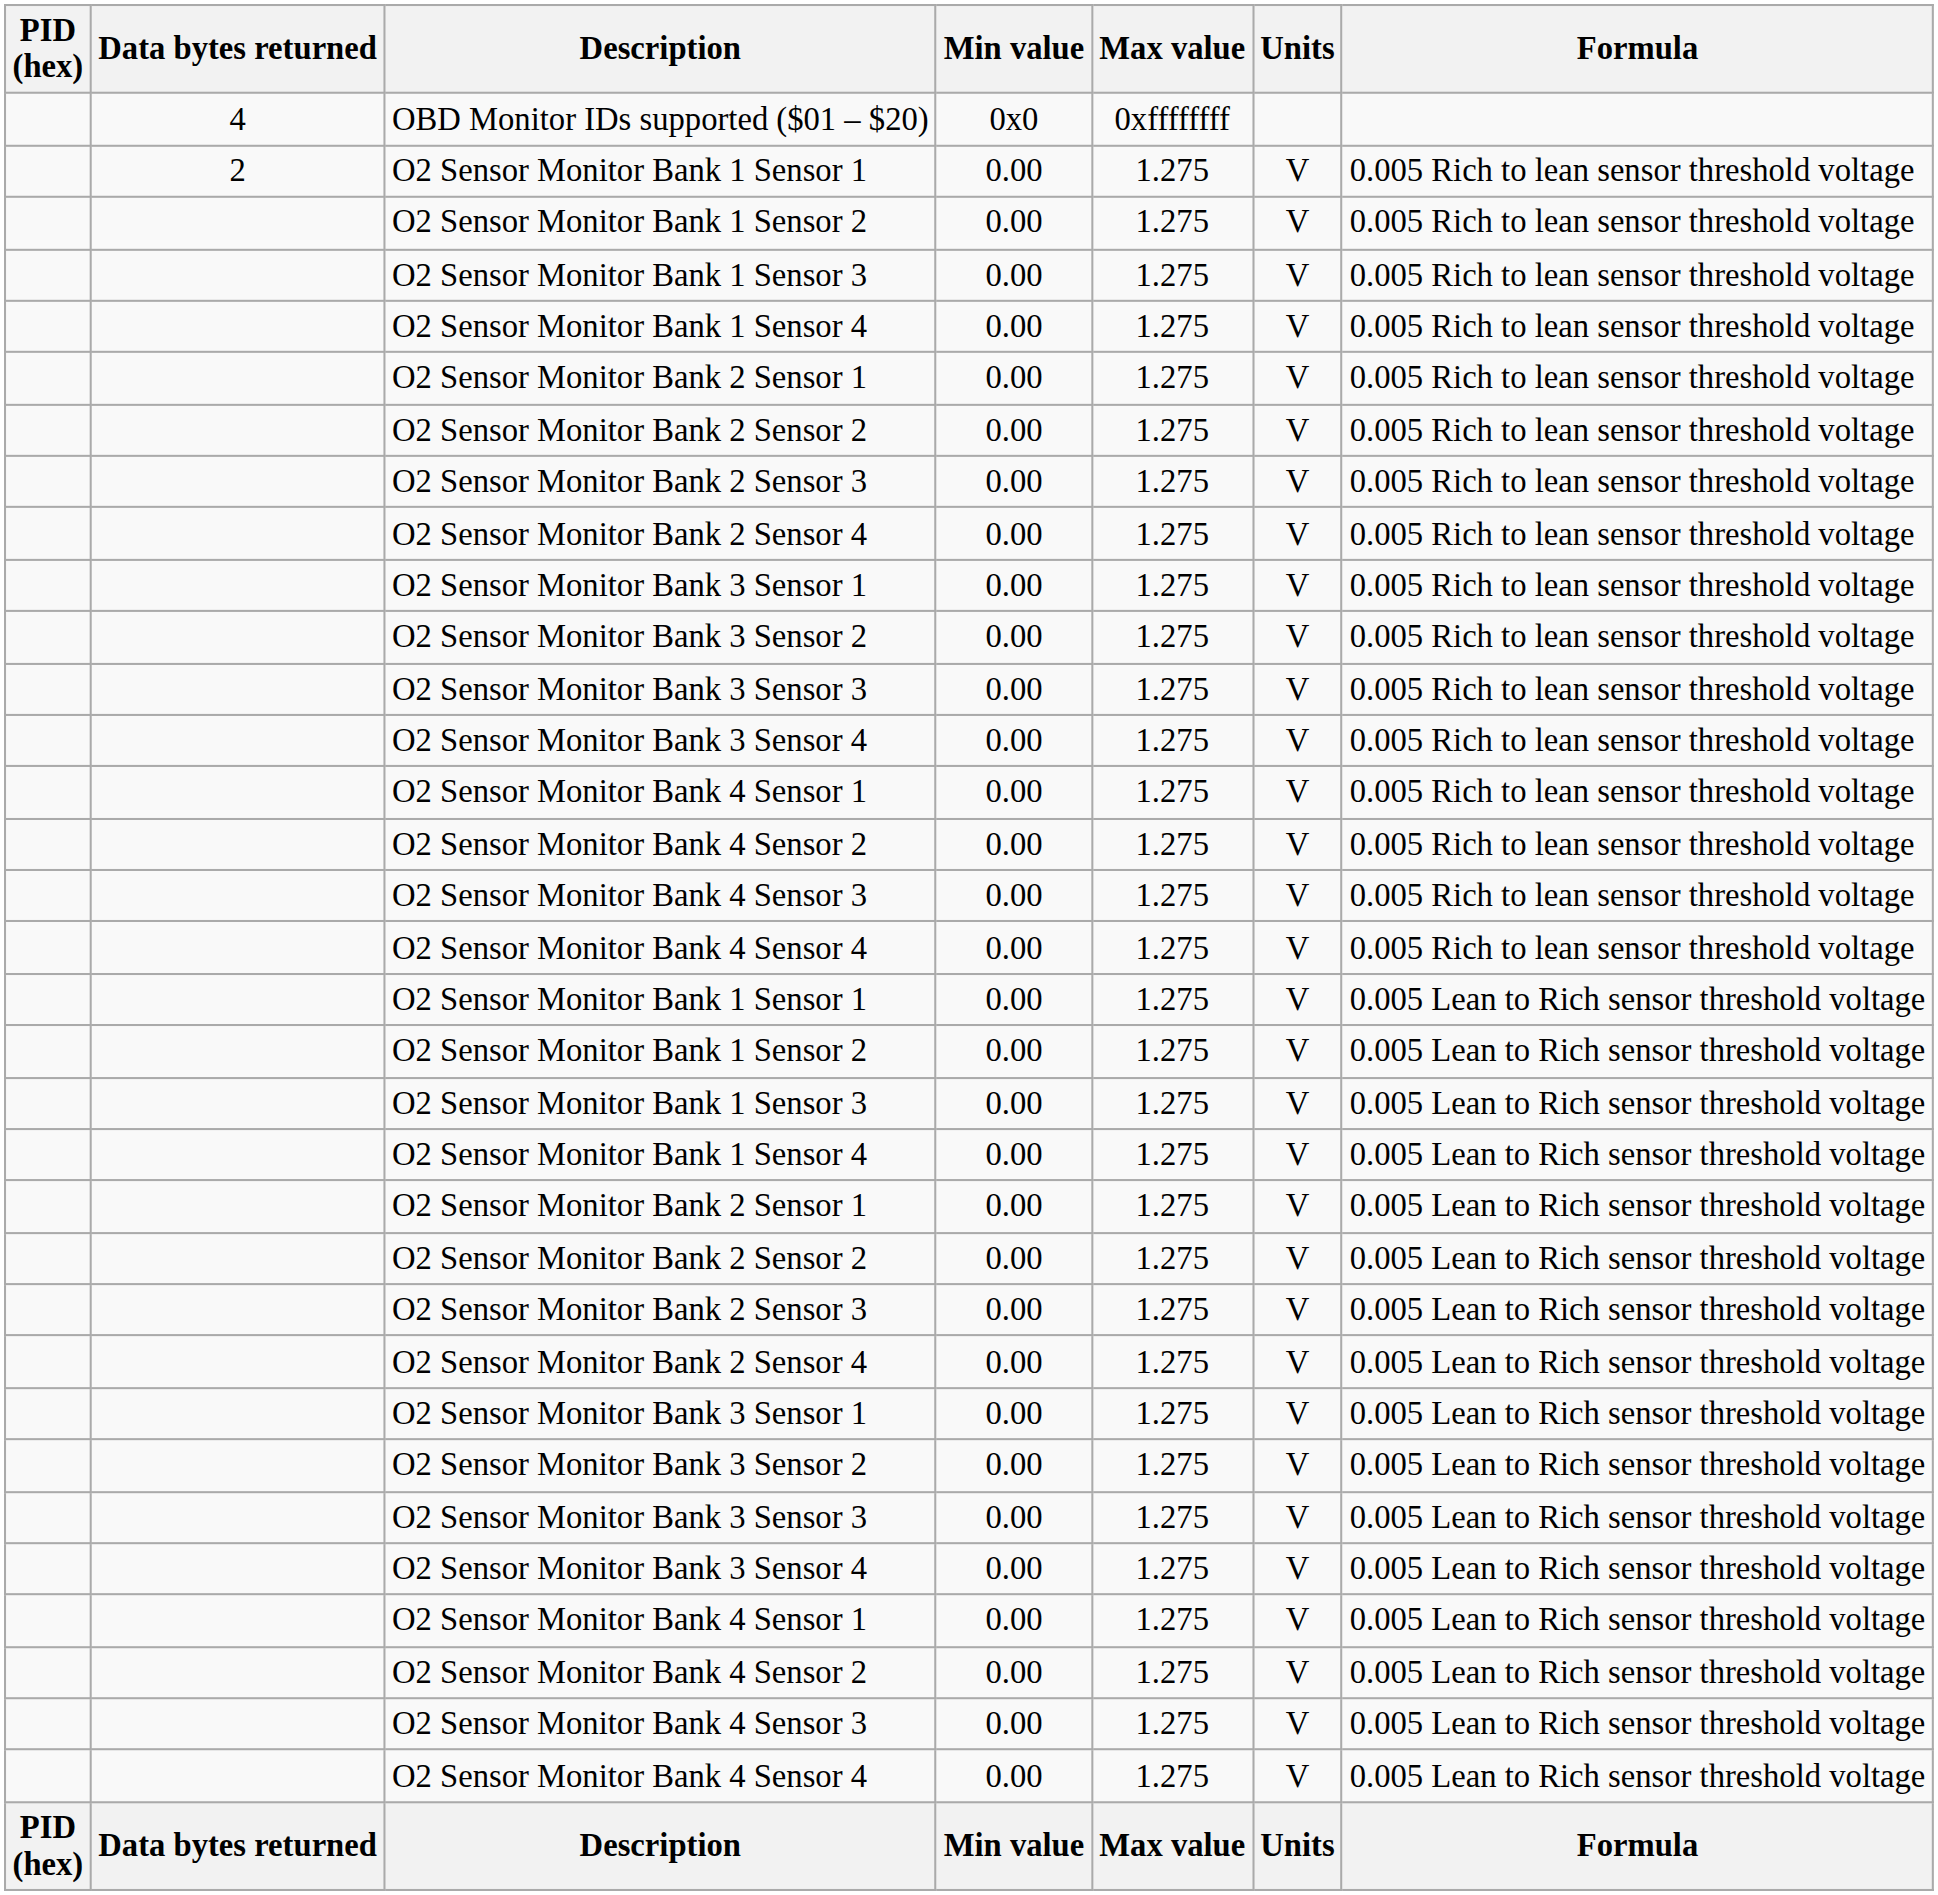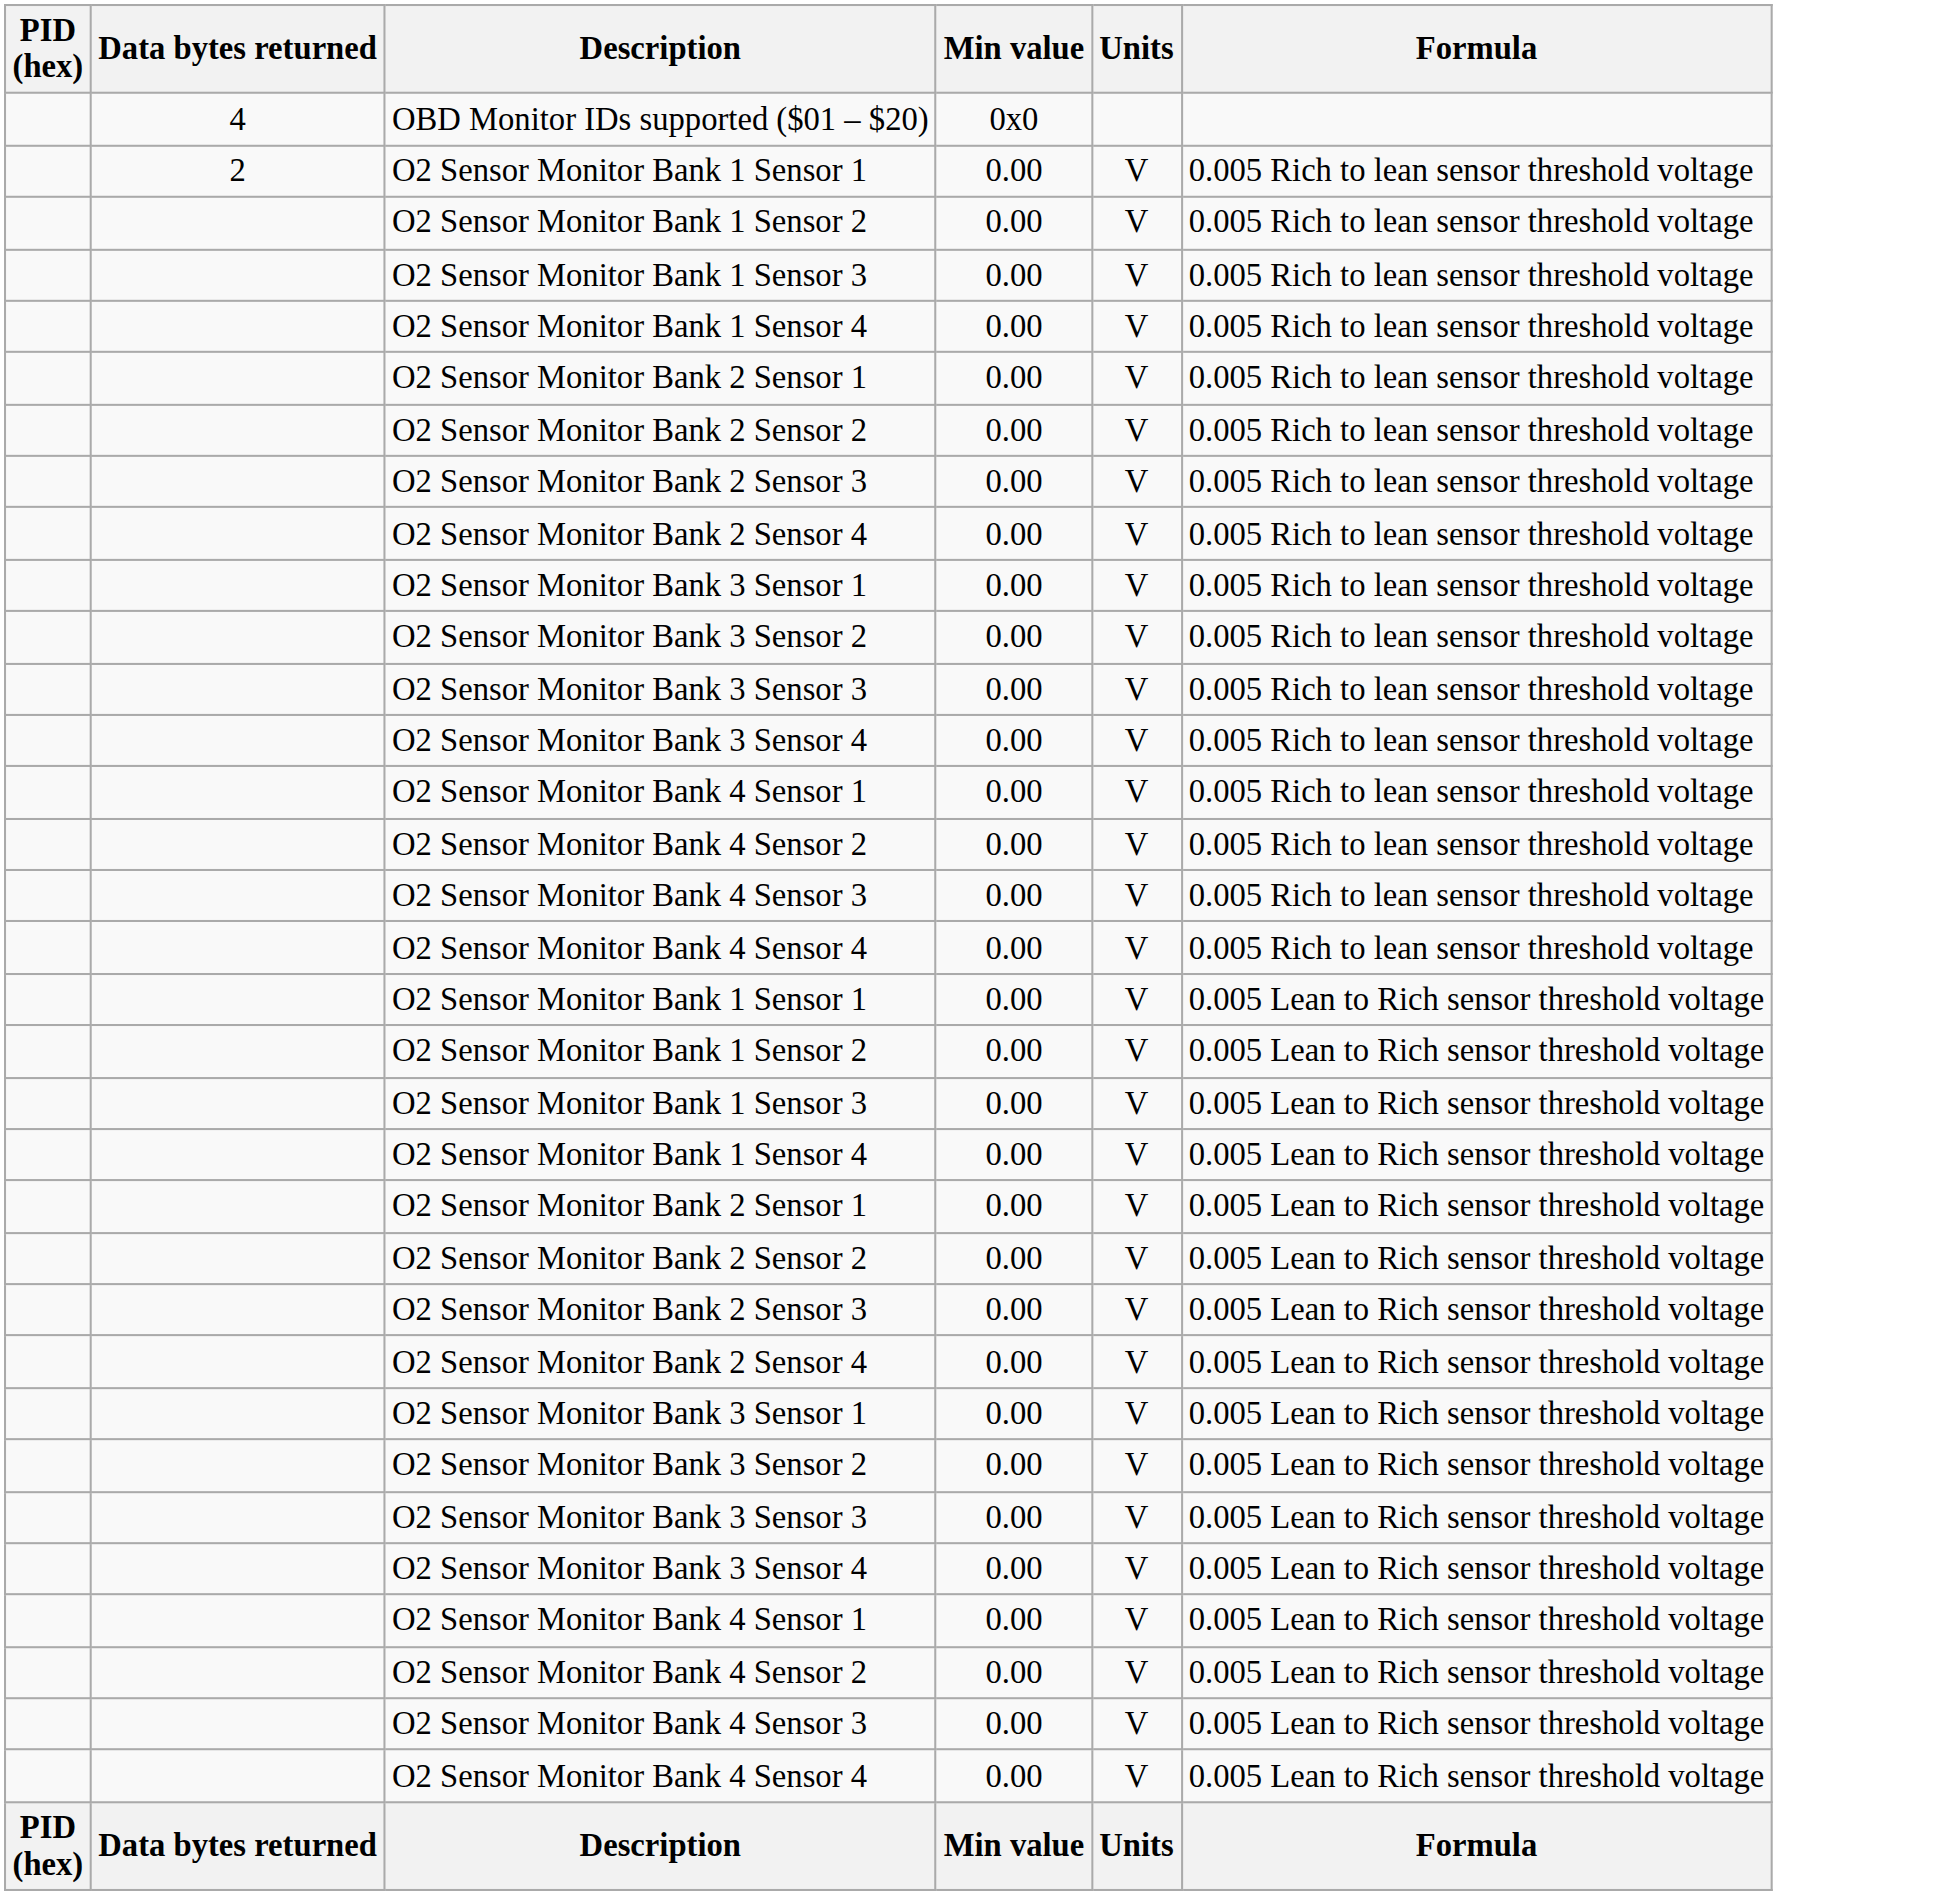- column: Max value | 0xffffffff | 1.275 | 1.275 | 1.275 | 1.275 | 1.275 | 1.275 | 1.275 | 1.275 | 1.275 | 1.275 | 1.275 | 1.275 | 1.275 | 1.275 | 1.275 | 1.275 | 1.275 | 1.275 | 1.275 | 1.275 | 1.275 | 1.275 | 1.275 | 1.275 | 1.275 | 1.275 | 1.275 | 1.275 | 1.275 | 1.275 | 1.275 | 1.275 | Max value
